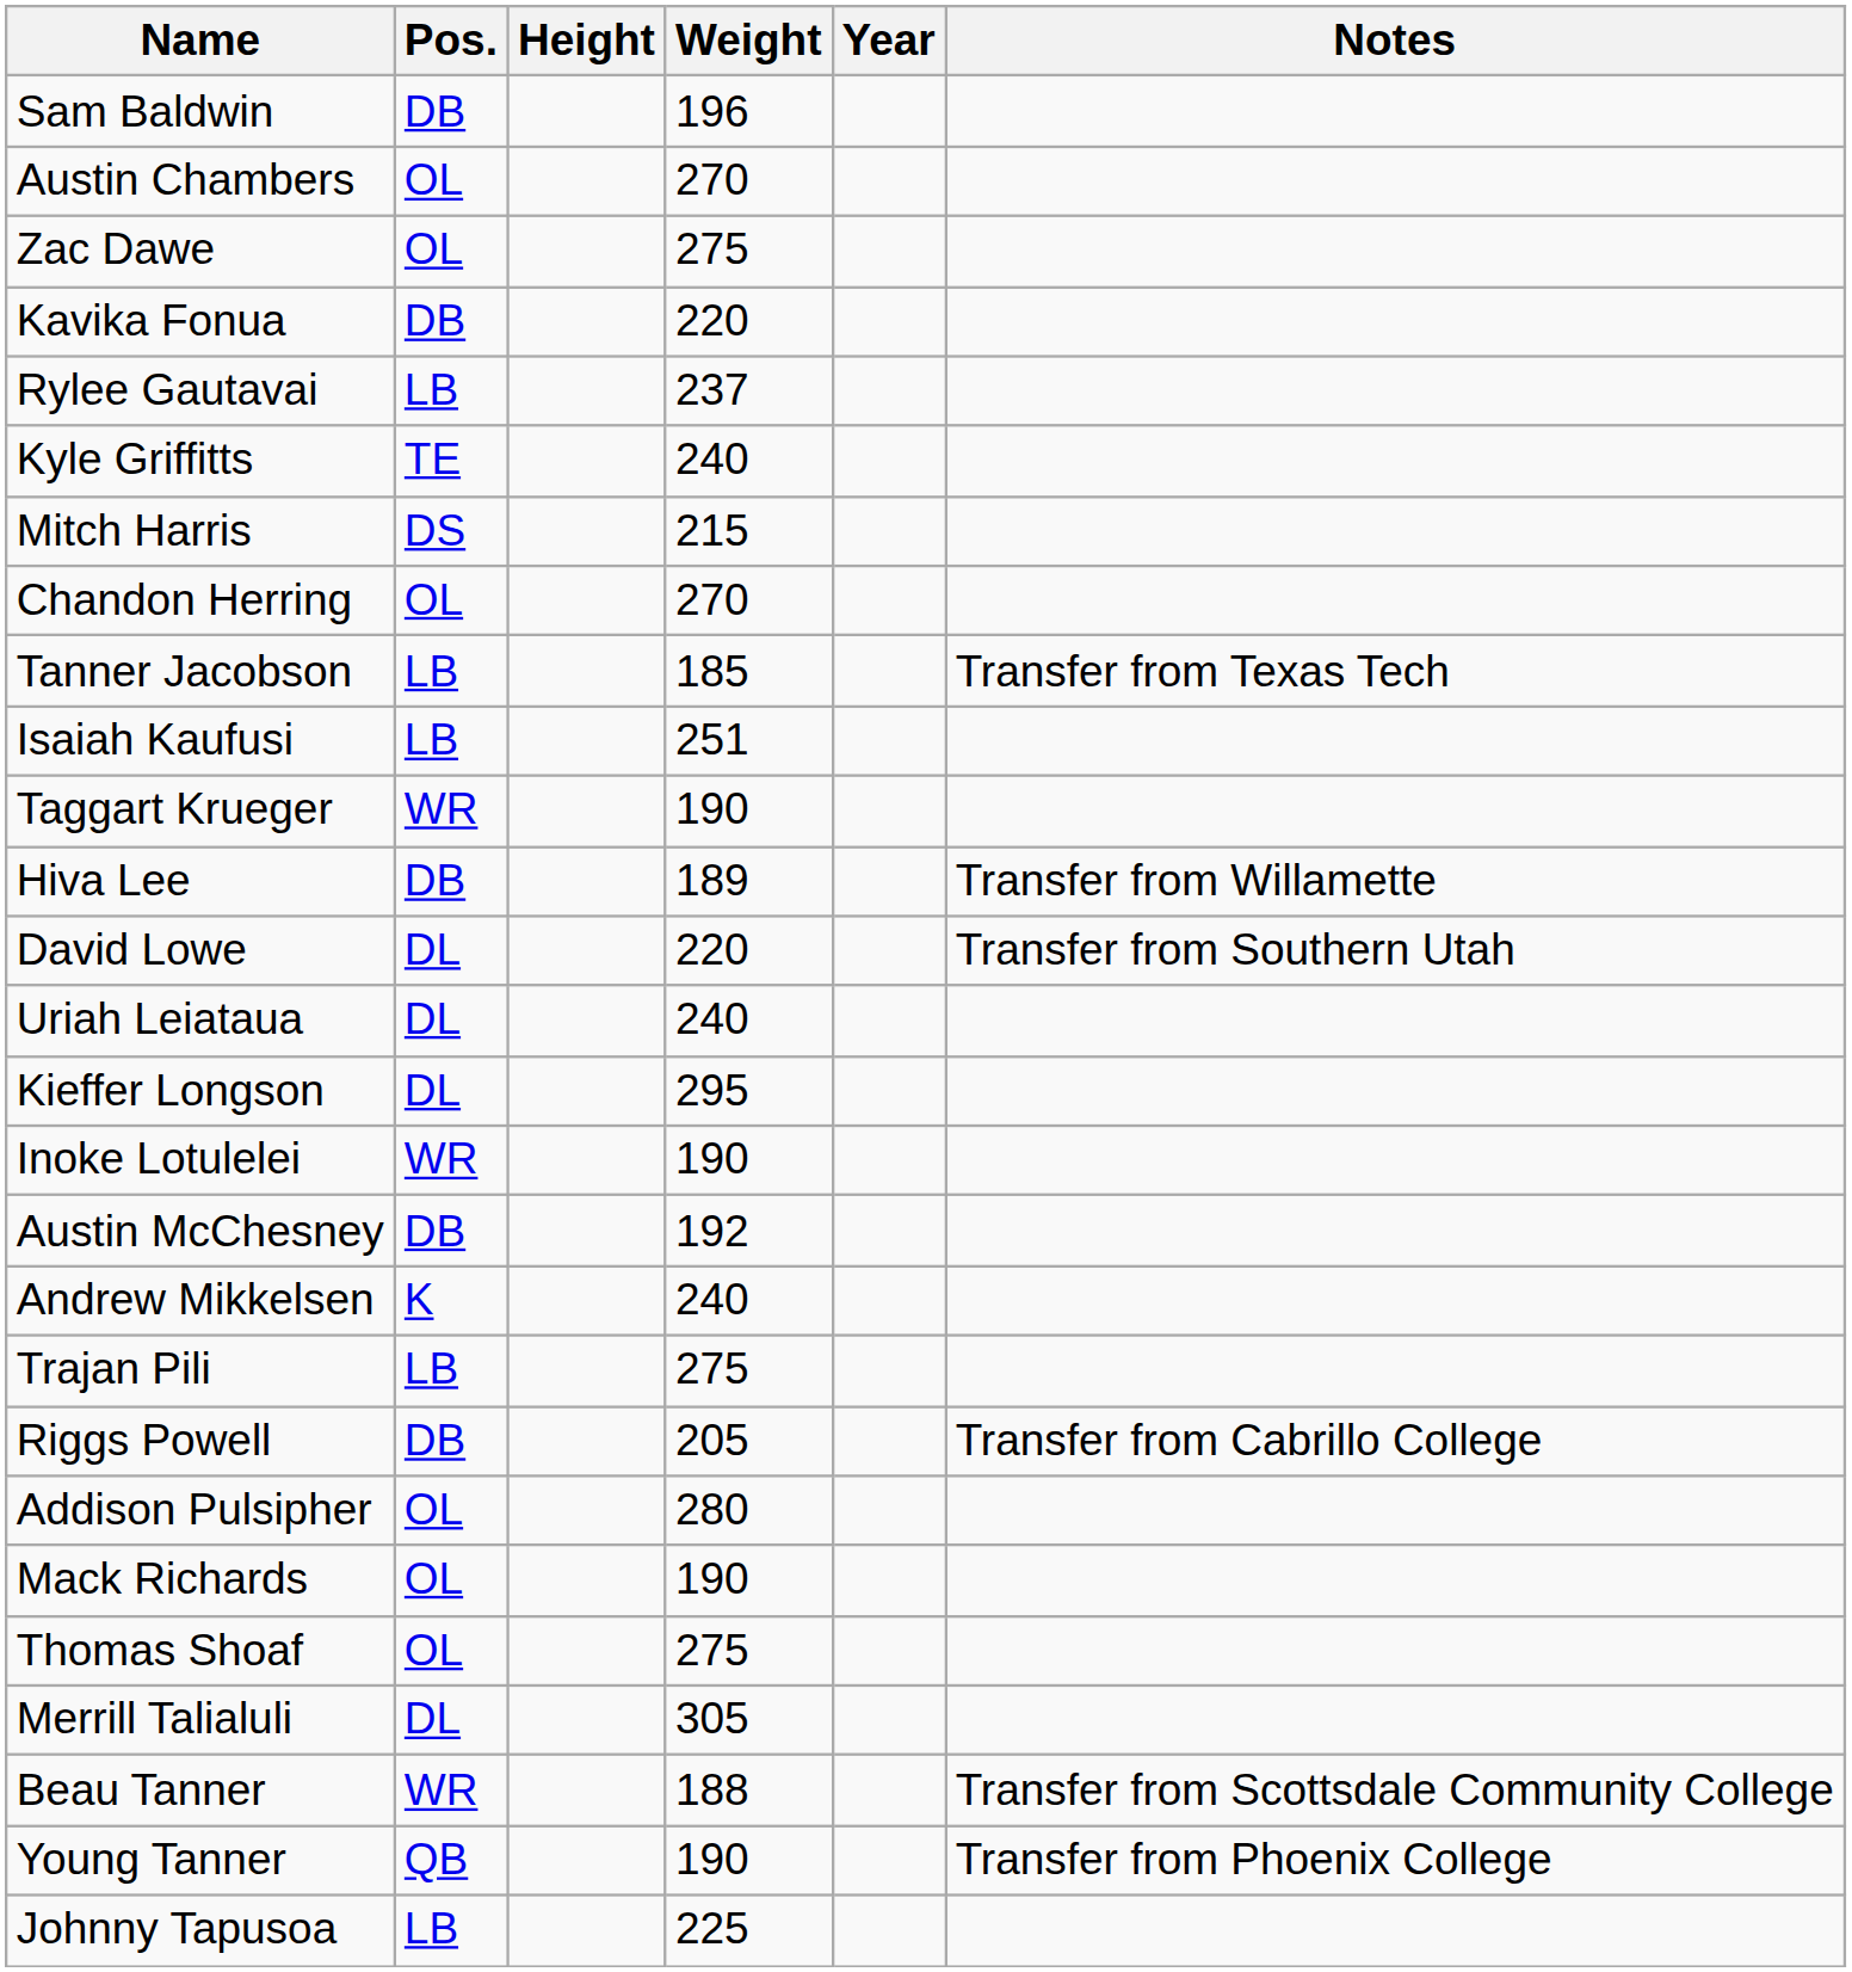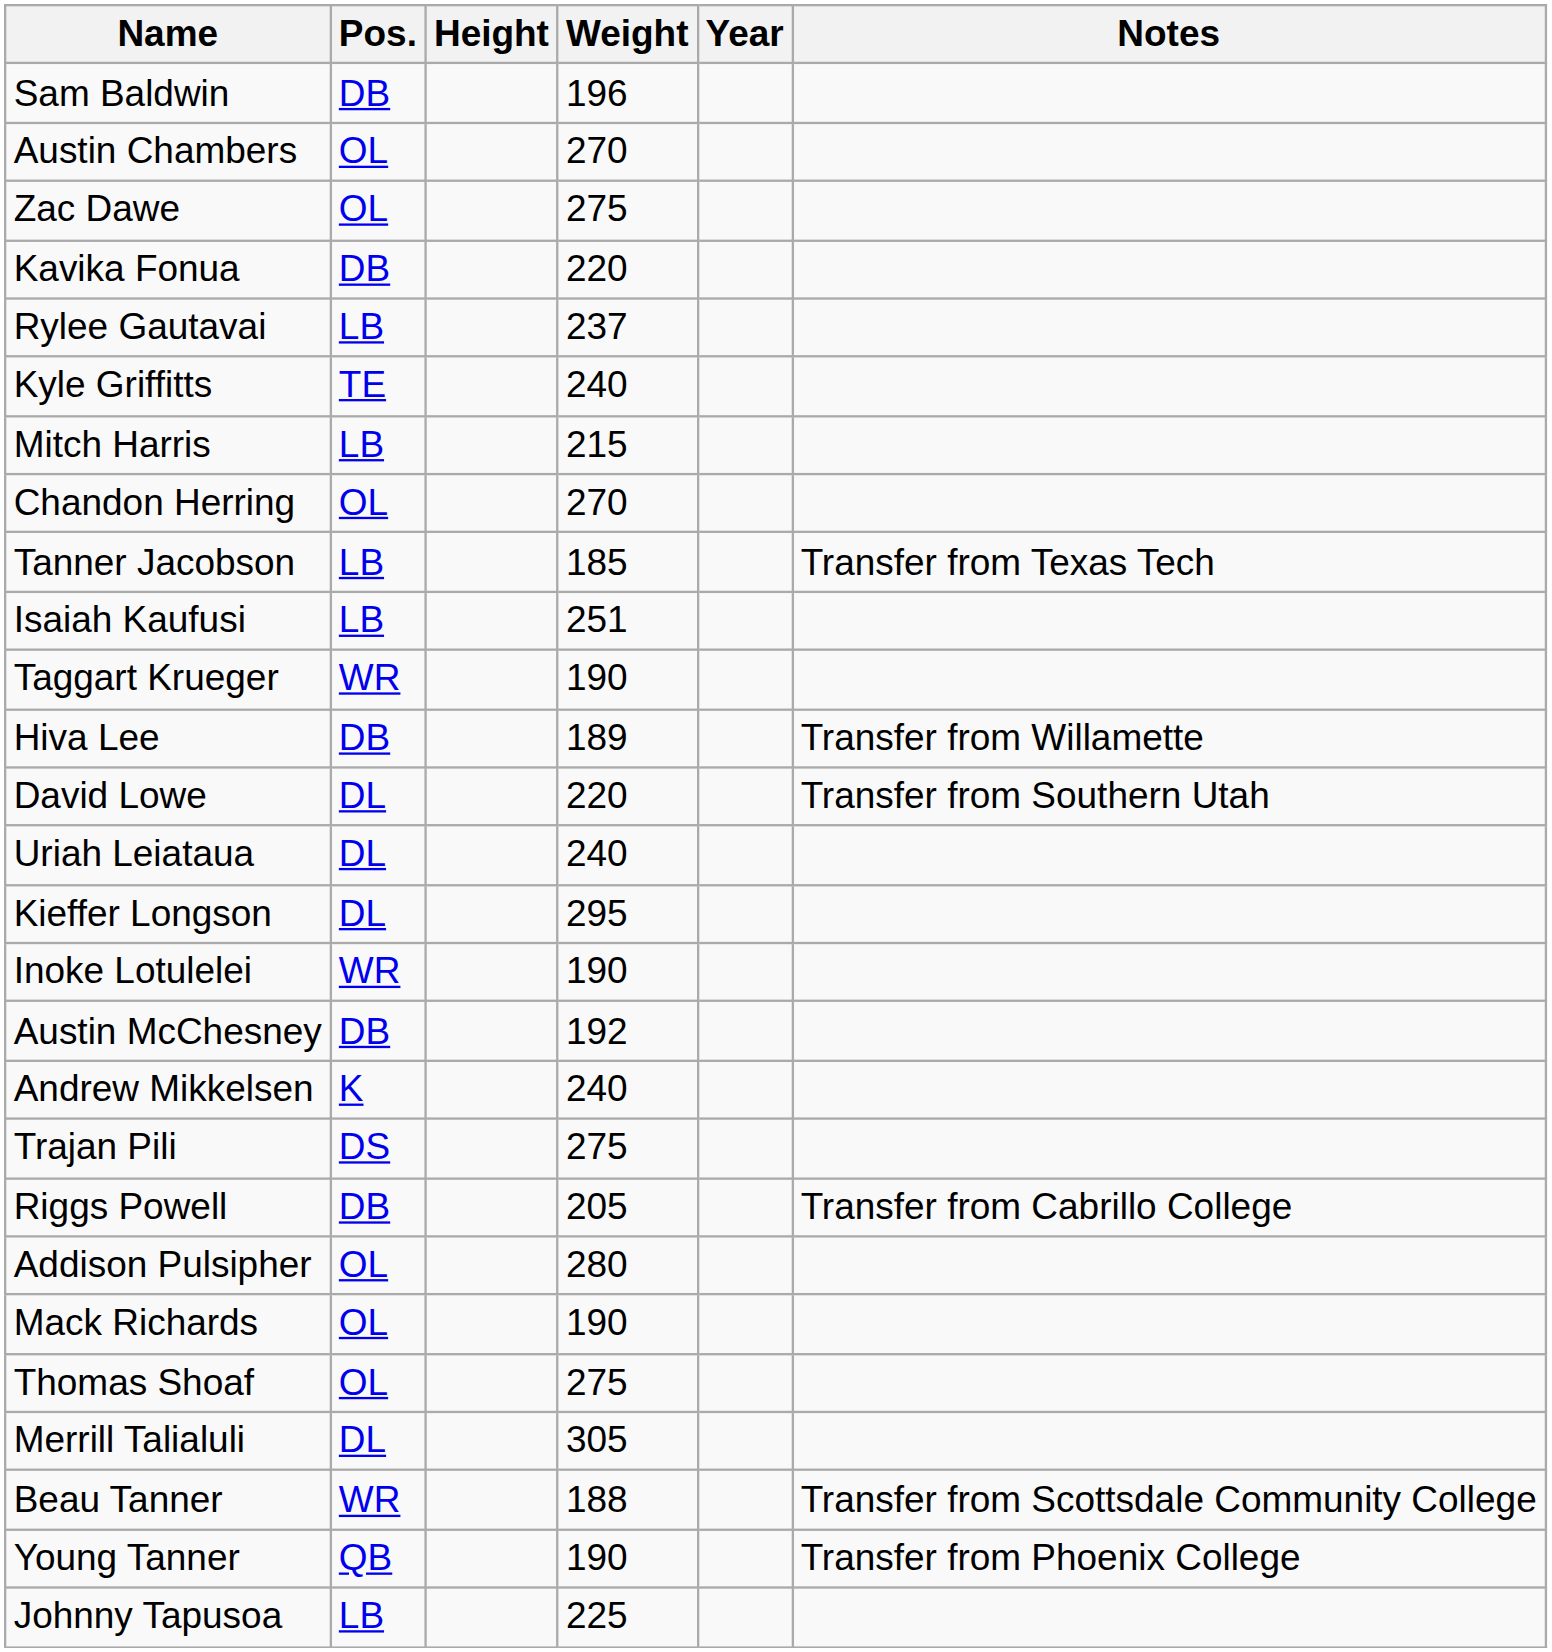Mitch Harris | Pos.: DS -> LB
Trajan Pili | Pos.: LB -> DS
